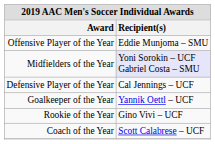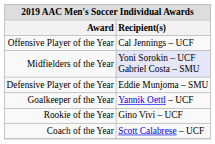Offensive Player of the Year | Recipient(s): Eddie Munjoma – SMU -> Cal Jennings – UCF
Defensive Player of the Year | Recipient(s): Cal Jennings – UCF -> Eddie Munjoma – SMU
